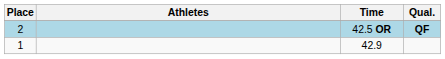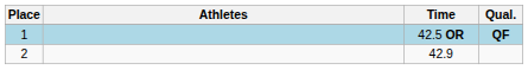42.5 OR | Place: 2 -> 1
42.9 | Place: 1 -> 2
